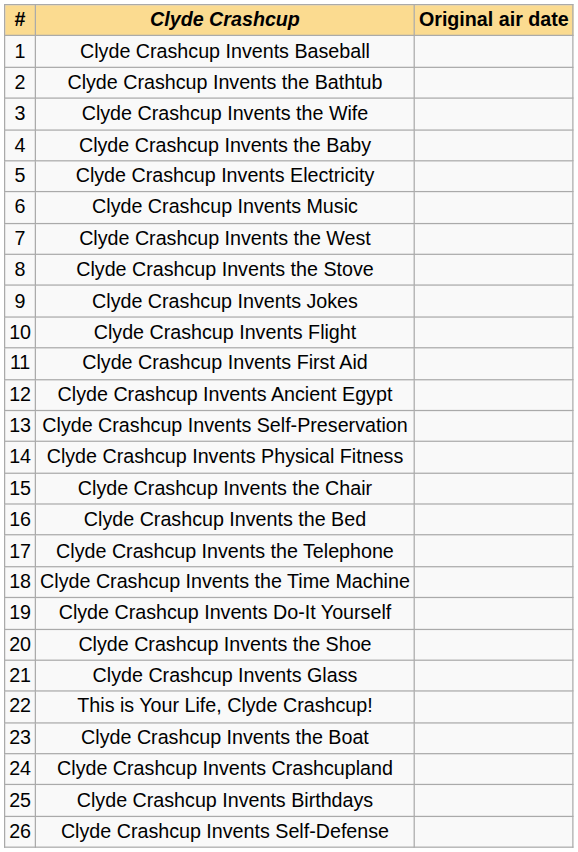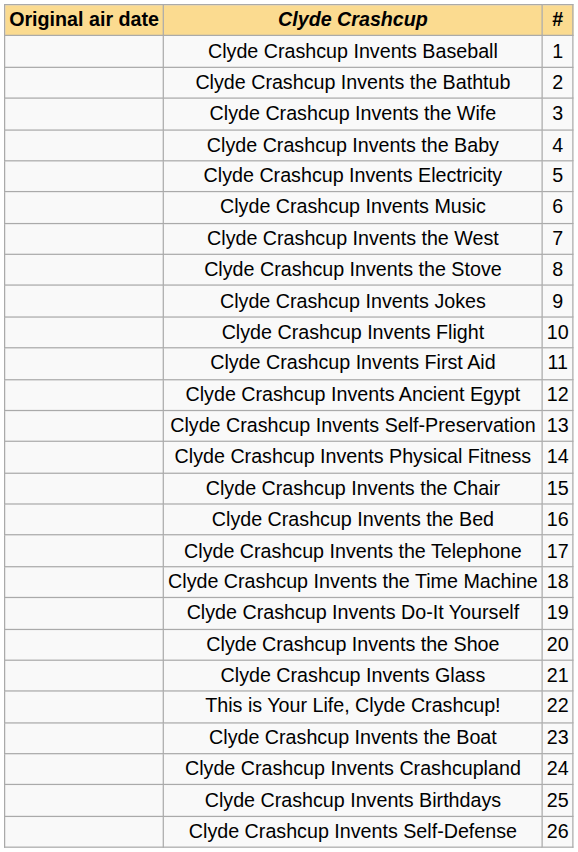columns swapped: # <-> Original air date
